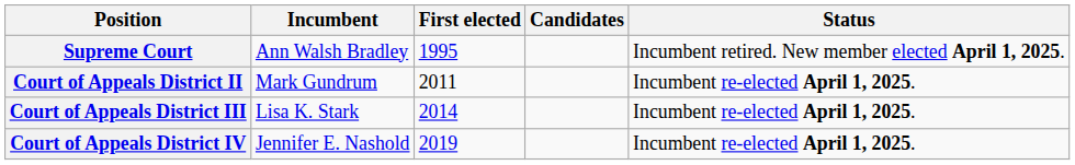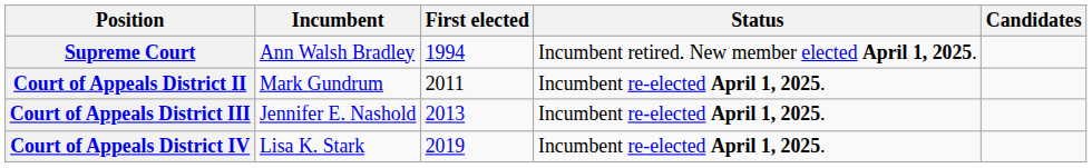columns swapped: Status <-> Candidates
Supreme Court | First elected: 1995 -> 1994
Court of Appeals District III | Incumbent: Lisa K. Stark -> Jennifer E. Nashold
Court of Appeals District III | First elected: 2014 -> 2013
Court of Appeals District IV | Incumbent: Jennifer E. Nashold -> Lisa K. Stark
